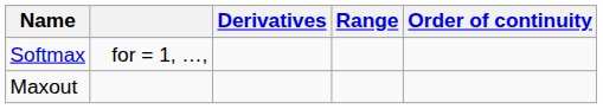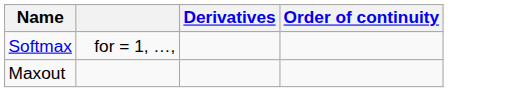- column: Range
